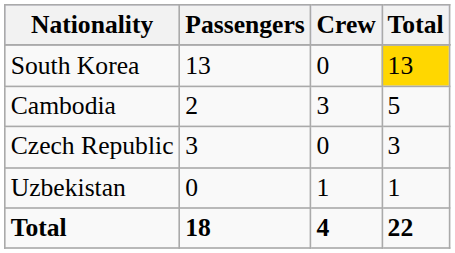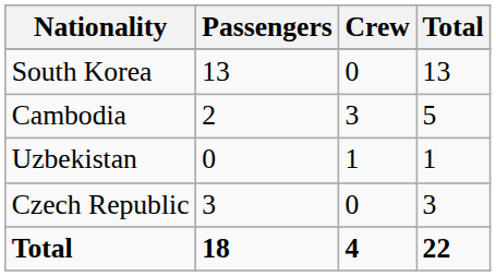South Korea | Total: gold background -> no background
rows swapped: Czech Republic <-> Uzbekistan
